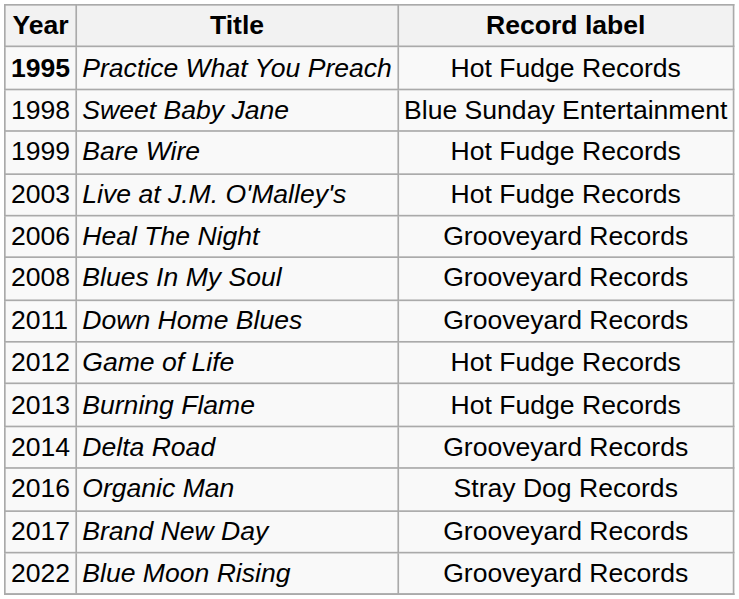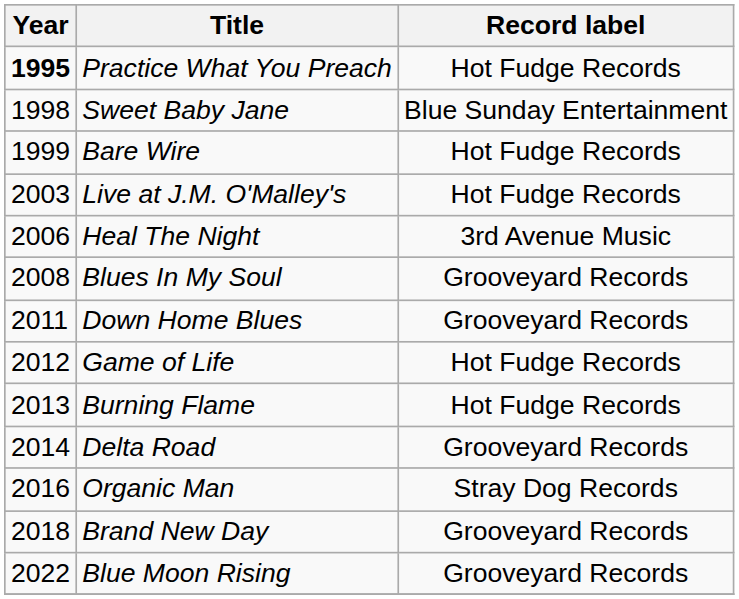Heal The Night | Record label: Grooveyard Records -> 3rd Avenue Music
Brand New Day | Year: 2017 -> 2018
